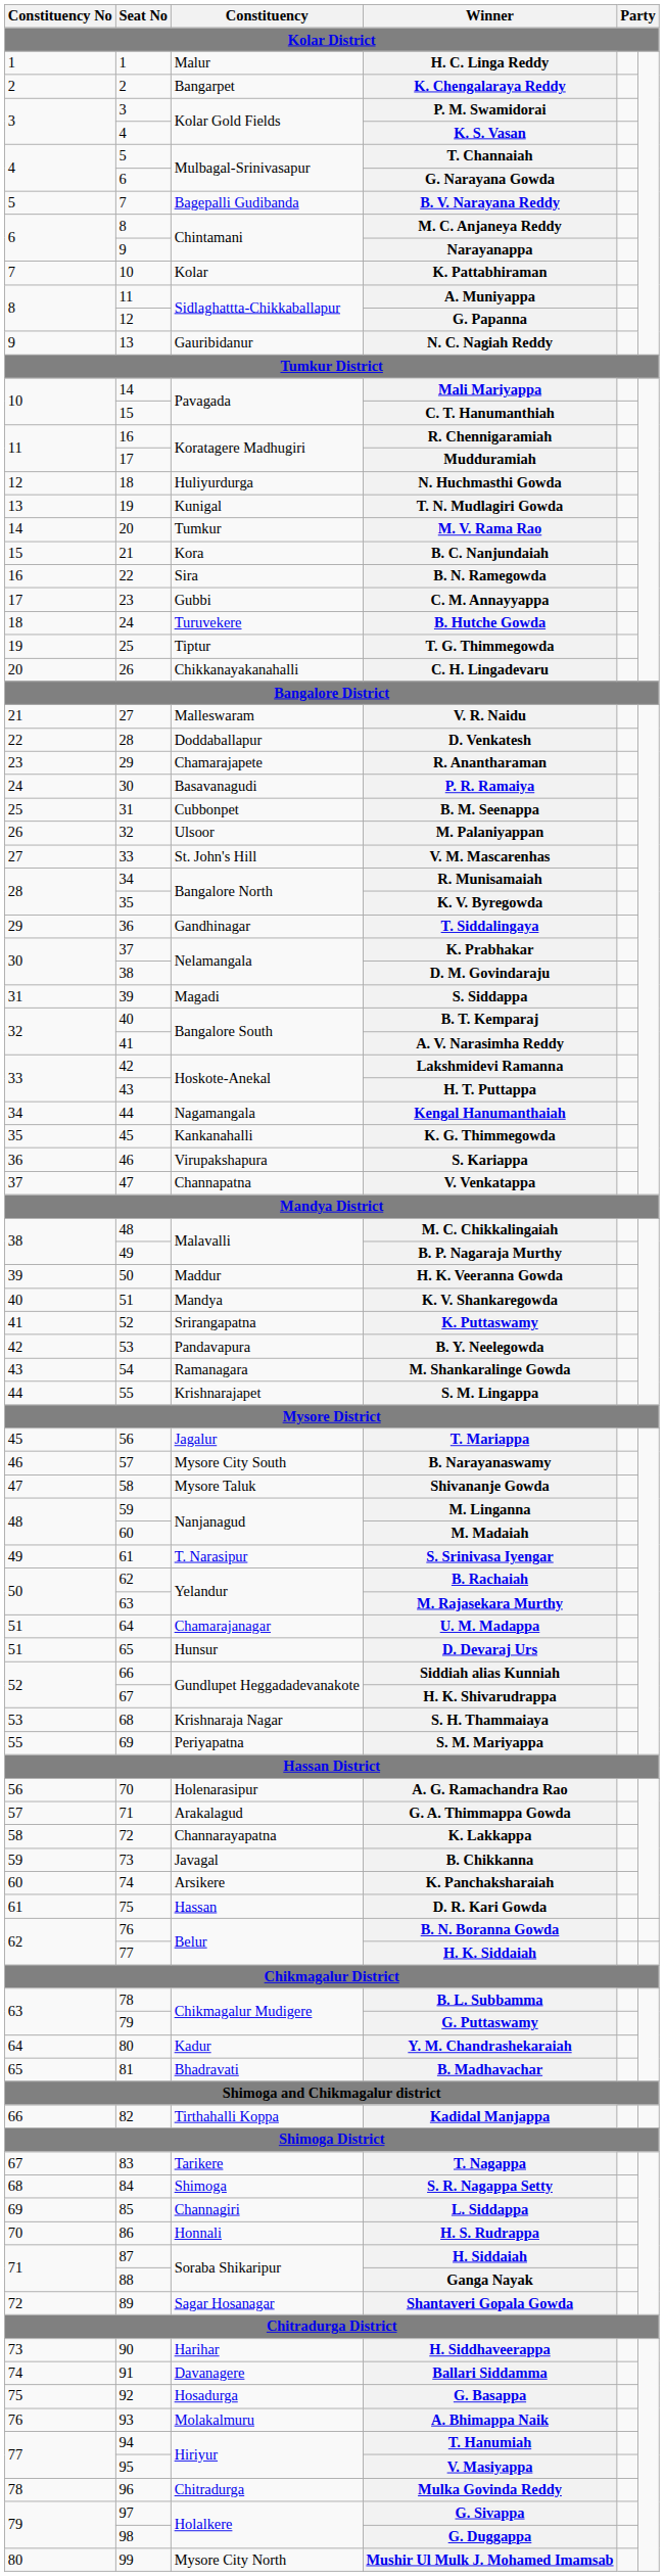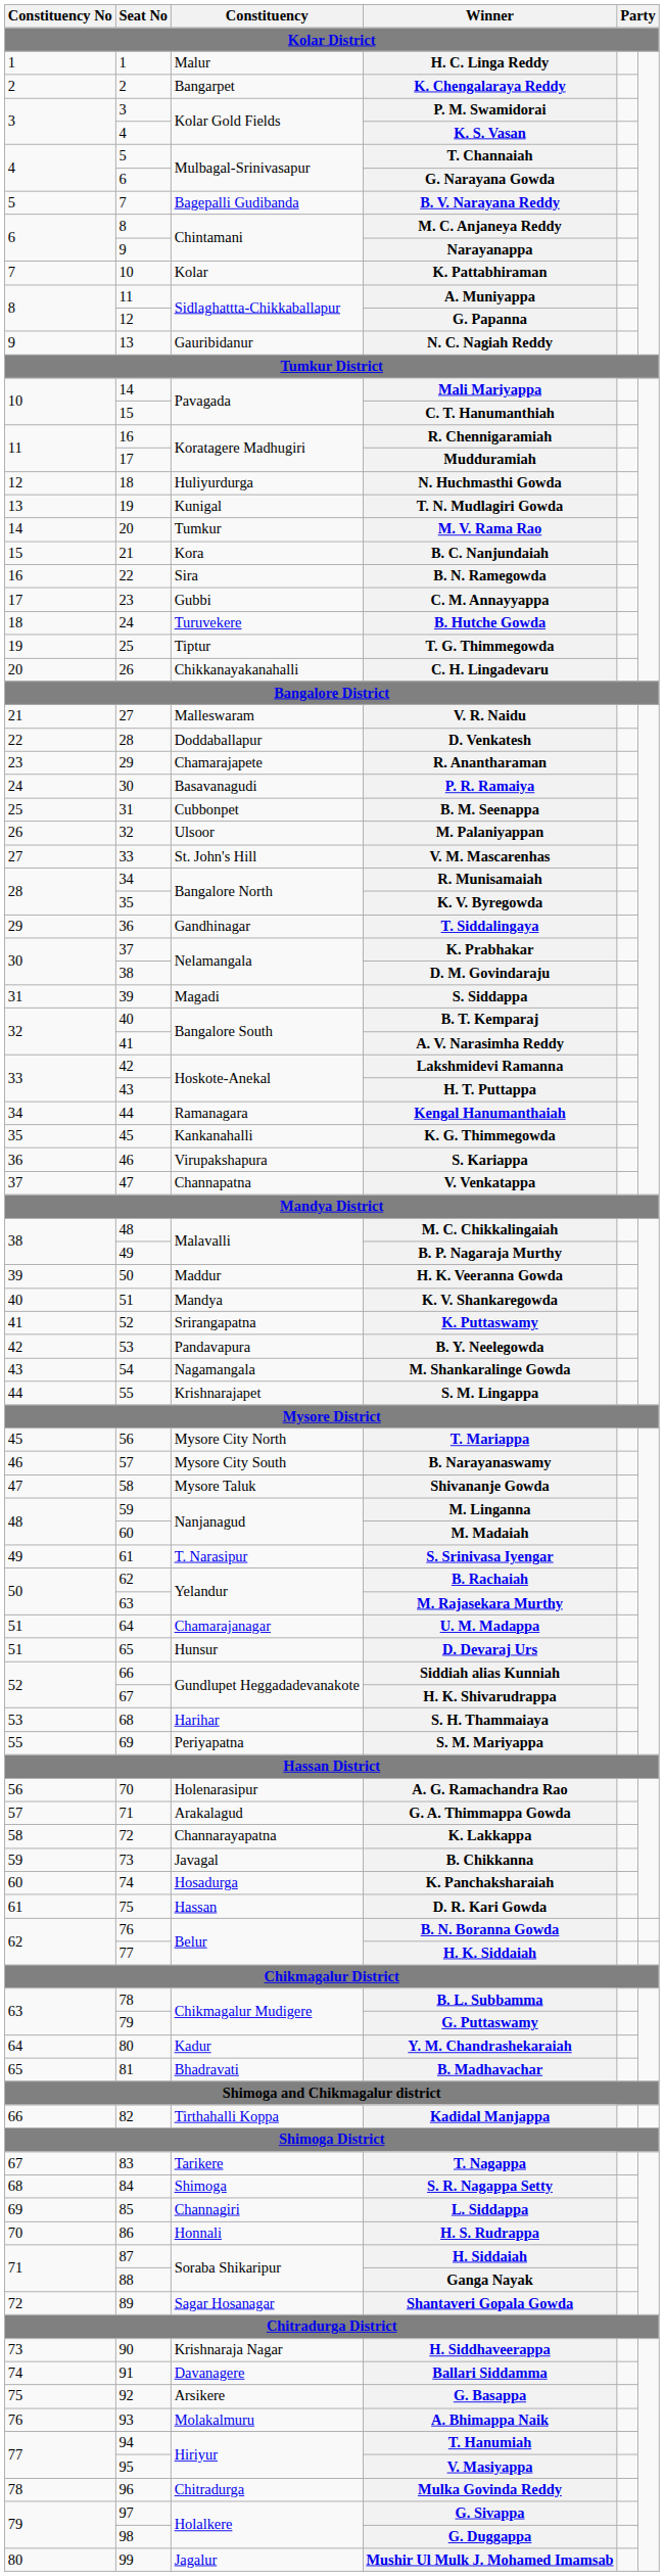Kengal Hanumanthaiah | Constituency: Nagamangala -> Ramanagara
M. Shankaralinge Gowda | Constituency: Ramanagara -> Nagamangala
T. Mariappa | Constituency: Jagalur -> Mysore City North
S. H. Thammaiaya | Constituency: Krishnaraja Nagar -> Harihar
K. Panchaksharaiah | Constituency: Arsikere -> Hosadurga
H. Siddhaveerappa | Constituency: Harihar -> Krishnaraja Nagar
G. Basappa | Constituency: Hosadurga -> Arsikere
Mushir Ul Mulk J. Mohamed Imamsab | Constituency: Mysore City North -> Jagalur
